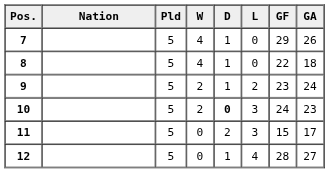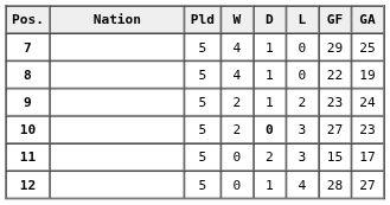7 | GA: 26 -> 25
8 | GA: 18 -> 19
10 | GF: 24 -> 27
